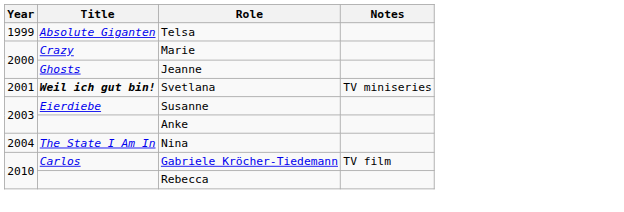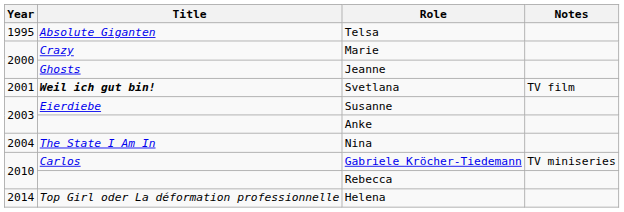Telsa | Year: 1999 -> 1995
Svetlana | Notes: TV miniseries -> TV film
Gabriele Kröcher-Tiedemann | Notes: TV film -> TV miniseries
+ row: 2014 | Top Girl oder La déformation professionnelle | Helena
